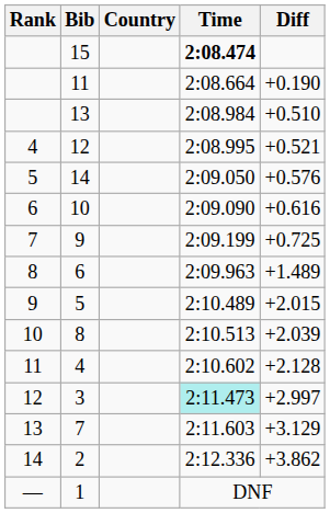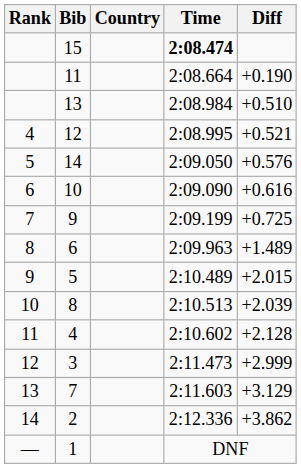3 | Time: paleturquoise background -> no background
3 | Diff: +2.997 -> +2.999
